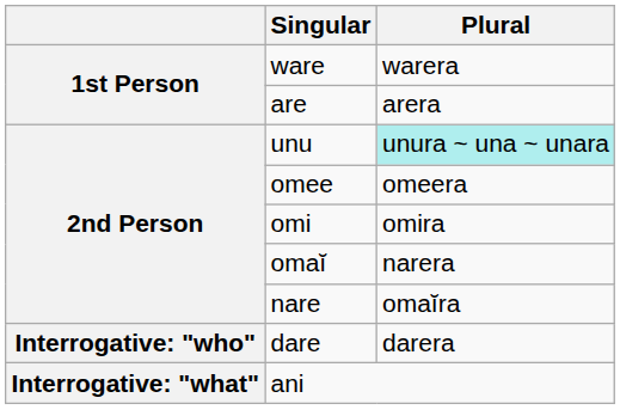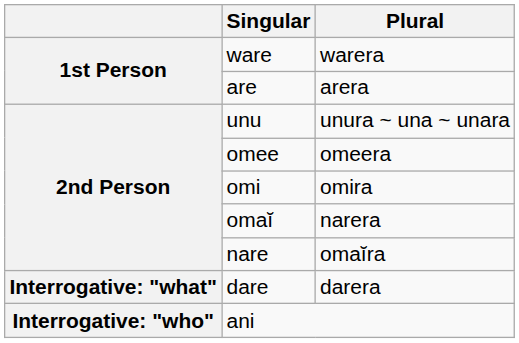unu | Plural: paleturquoise background -> no background
dare | column 1: Interrogative: "who" -> Interrogative: "what"
ani | column 1: Interrogative: "what" -> Interrogative: "who"
